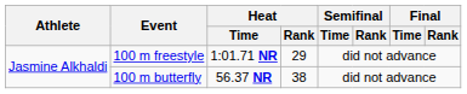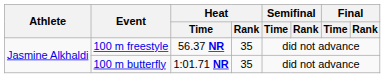100 m freestyle | Heat / Time: 1:01.71 NR -> 56.37 NR
100 m freestyle | Heat / Rank: 29 -> 35
100 m butterfly | Heat / Time: 56.37 NR -> 1:01.71 NR
100 m butterfly | Heat / Rank: 38 -> 35
